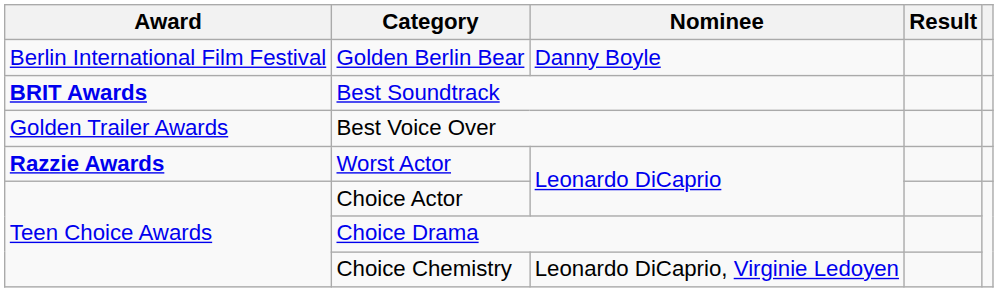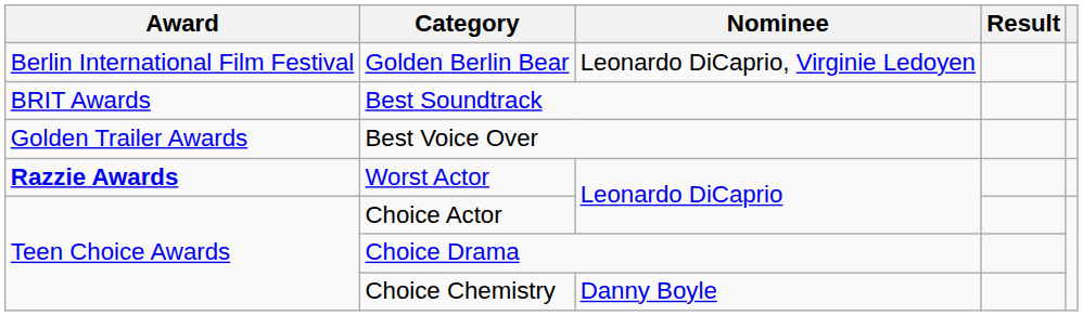Golden Berlin Bear | Nominee: Danny Boyle -> Leonardo DiCaprio, Virginie Ledoyen
Best Soundtrack | Award: bold -> normal
Choice Chemistry | Nominee: Leonardo DiCaprio, Virginie Ledoyen -> Danny Boyle
